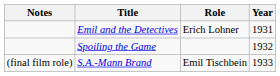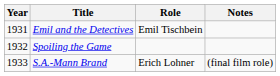columns swapped: Year <-> Notes
Emil and the Detectives | Role: Erich Lohner -> Emil Tischbein
S.A.-Mann Brand | Role: Emil Tischbein -> Erich Lohner
